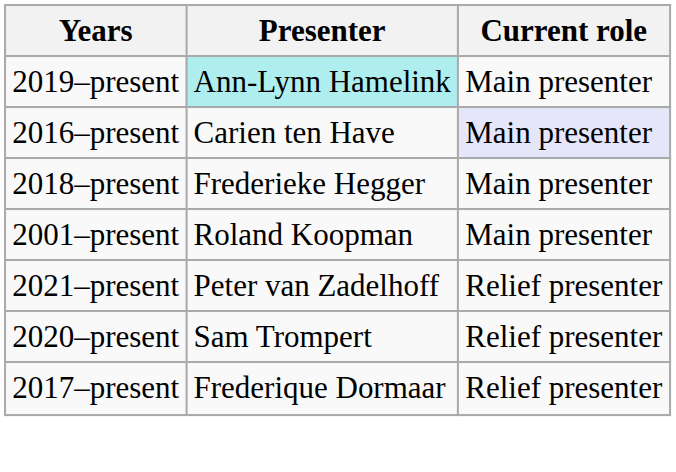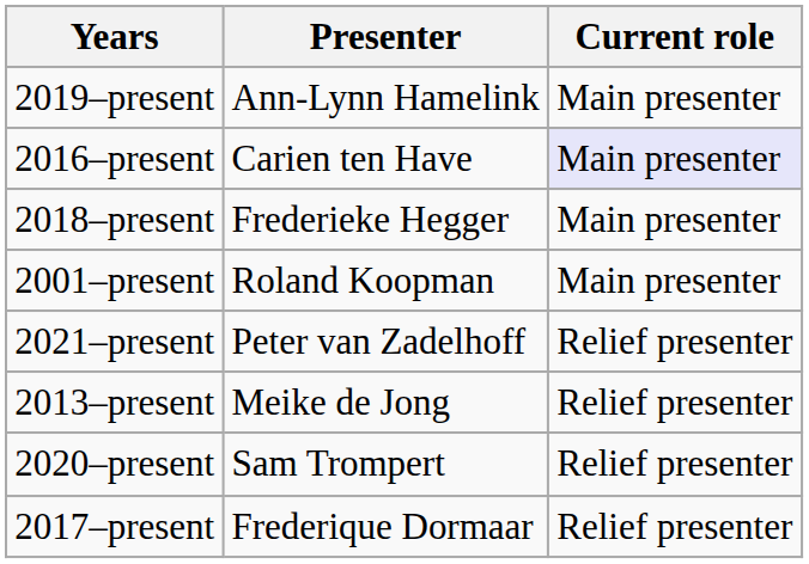2019–present | Presenter: paleturquoise background -> no background
+ row: 2013–present | Meike de Jong | Relief presenter
